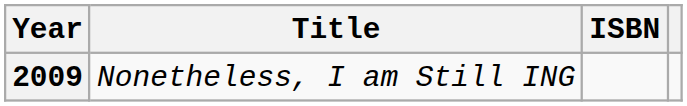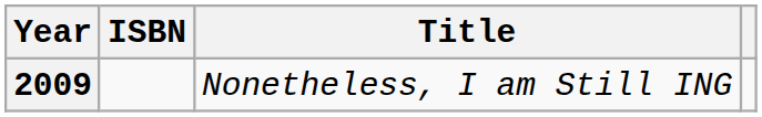columns swapped: Title <-> ISBN
